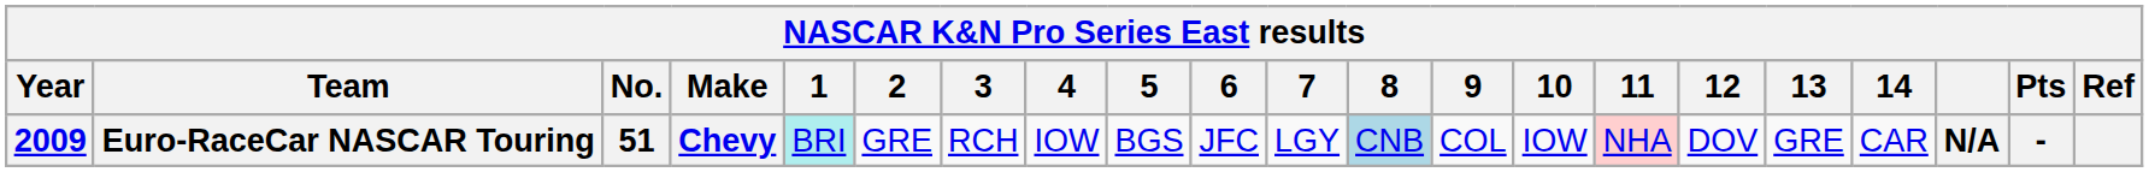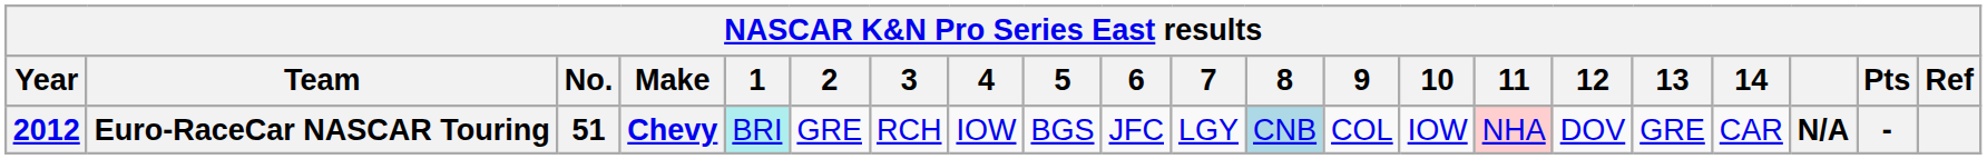Euro-RaceCar NASCAR Touring | Year: 2009 -> 2012
